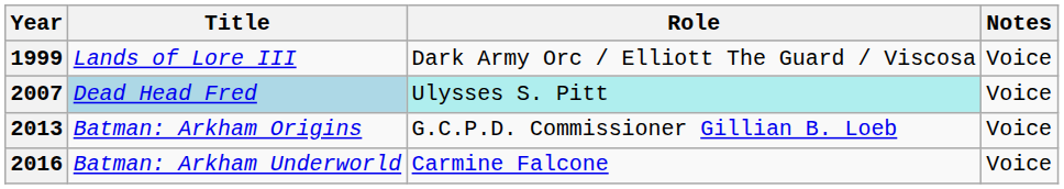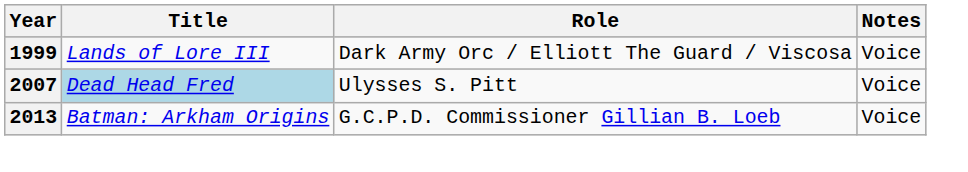2007 | Role: paleturquoise background -> no background
- row: 2016 | Batman: Arkham Underworld | Carmine Falcone | Voice
